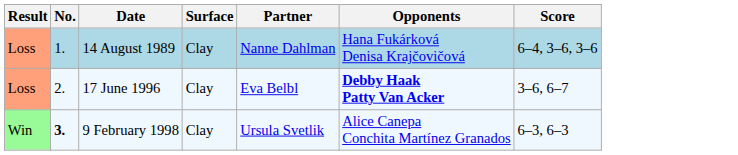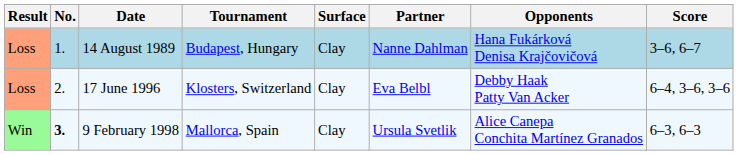+ column: Tournament | Budapest, Hungary | Klosters, Switzerland | Mallorca, Spain
14 August 1989 | Score: 6–4, 3–6, 3–6 -> 3–6, 6–7
17 June 1996 | Opponents: bold -> normal
17 June 1996 | Score: 3–6, 6–7 -> 6–4, 3–6, 3–6
